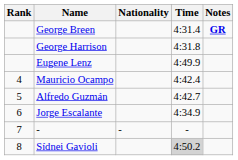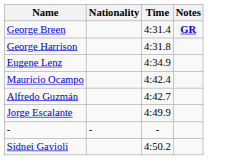- column: Rank | 4 | 5 | 6 | 7 | 8
Eugene Lenz | Time: 4:49.9 -> 4:34.9
Jorge Escalante | Time: 4:34.9 -> 4:49.9
Sídnei Gavioli | Time: lightgrey background -> no background
